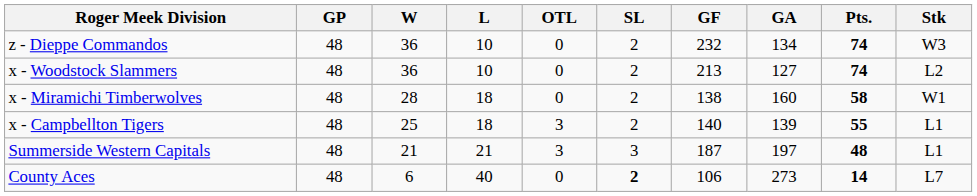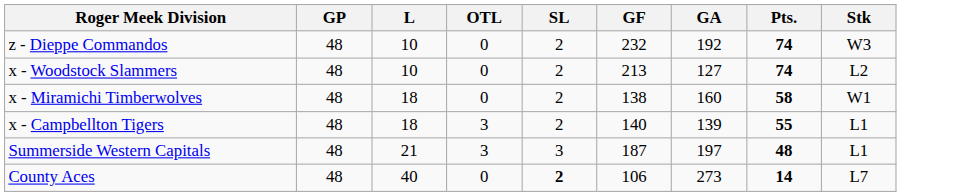- column: W | 36 | 36 | 28 | 25 | 21 | 6
z - Dieppe Commandos | GA: 134 -> 192
